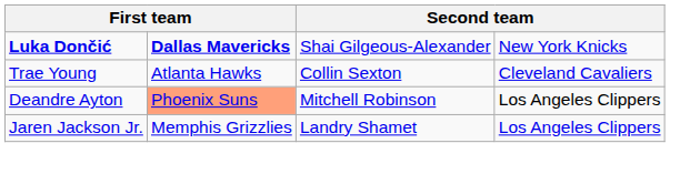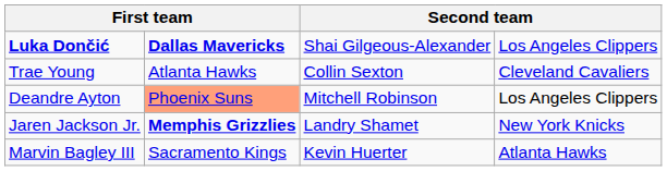Luka Dončić | column 4: New York Knicks -> Los Angeles Clippers
Jaren Jackson Jr. | column 2: normal -> bold
Jaren Jackson Jr. | column 4: Los Angeles Clippers -> New York Knicks
+ row: Marvin Bagley III | Sacramento Kings | Kevin Huerter | Atlanta Hawks
